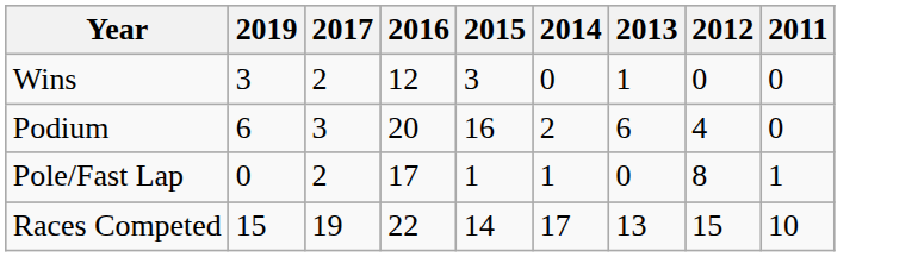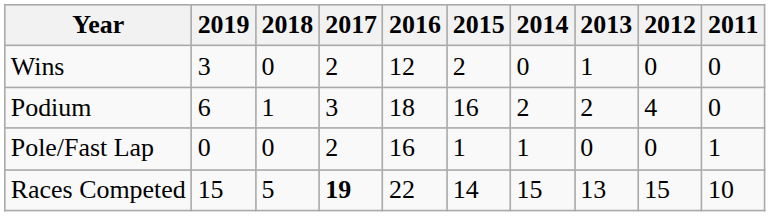+ column: 2018 | 0 | 1 | 0 | 5
Wins | 2015: 3 -> 2
Podium | 2016: 20 -> 18
Podium | 2013: 6 -> 2
Pole/Fast Lap | 2016: 17 -> 16
Pole/Fast Lap | 2012: 8 -> 0
Races Competed | 2017: normal -> bold
Races Competed | 2014: 17 -> 15
